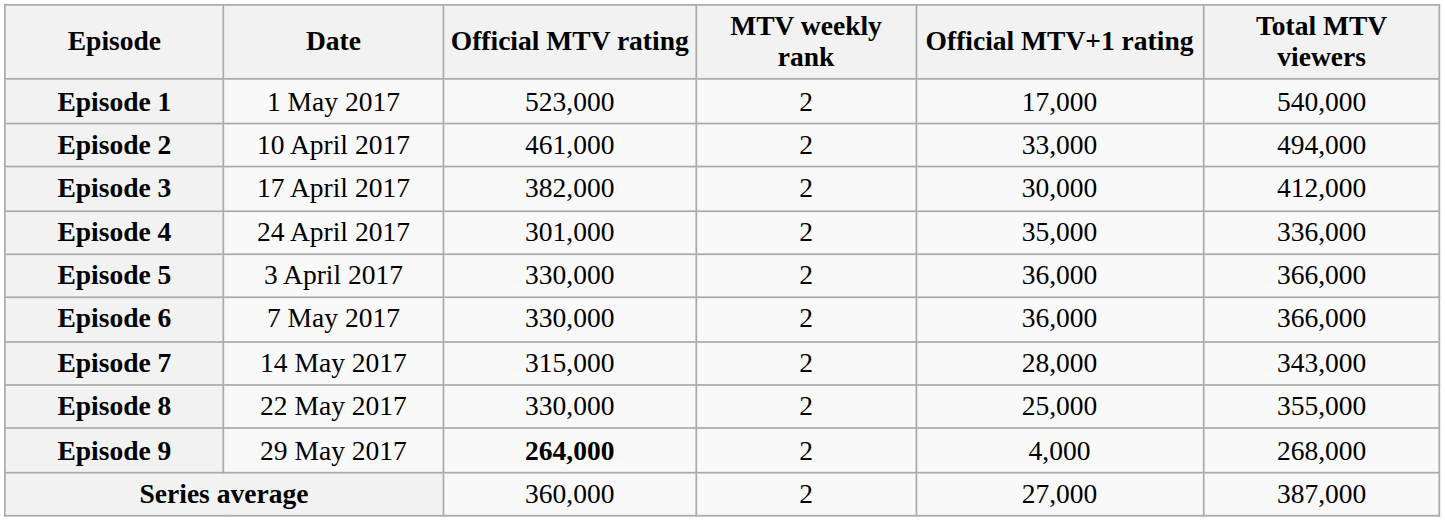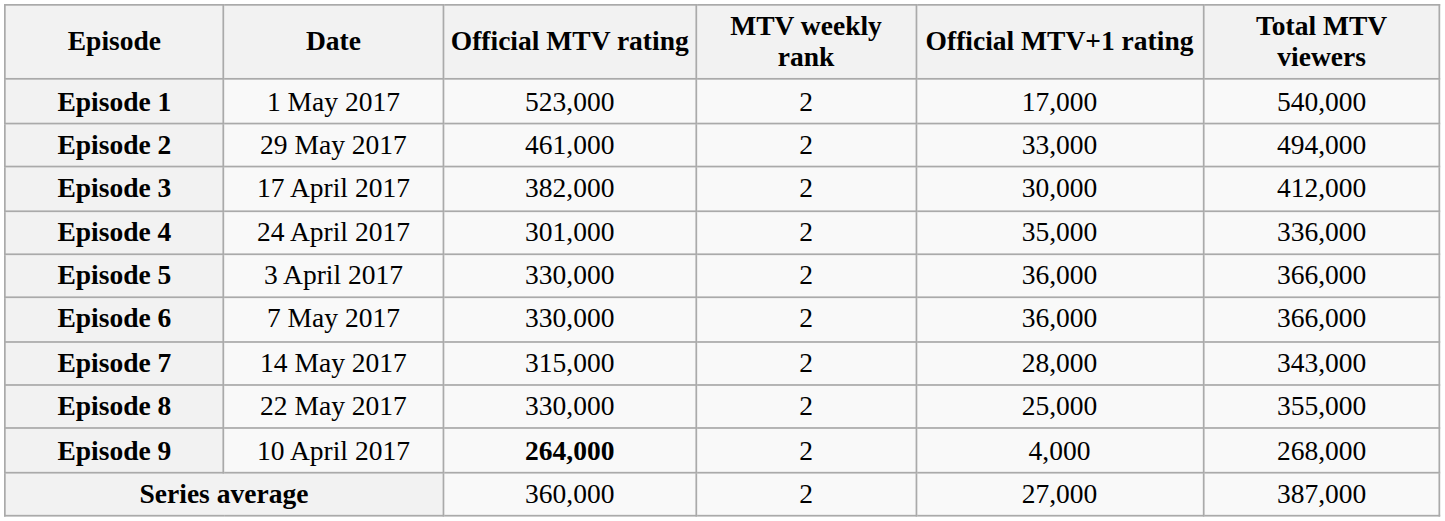Episode 2 | Date: 10 April 2017 -> 29 May 2017
Episode 9 | Date: 29 May 2017 -> 10 April 2017
